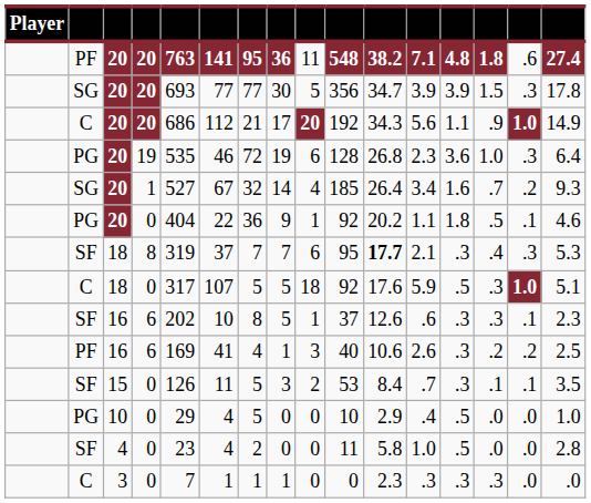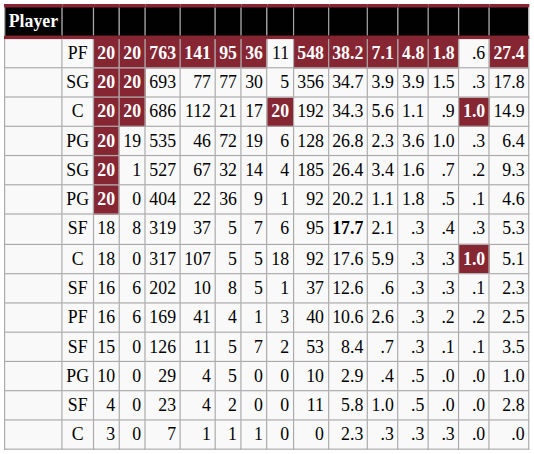SF / 18 | column 7: 7 -> 5
C / 18 | column 13: .5 -> .3
15 | column 8: 3 -> 7
